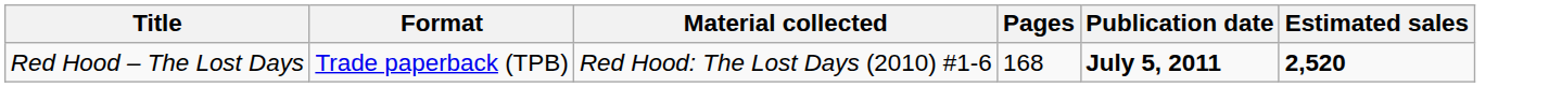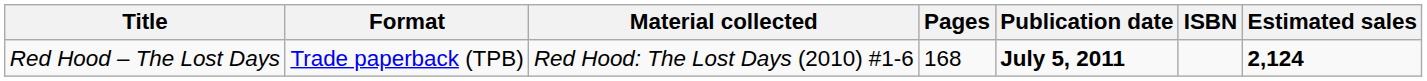+ column: ISBN
Red Hood – The Lost Days | Estimated sales: 2,520 -> 2,124
